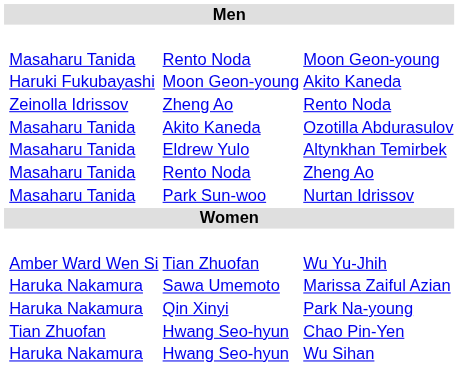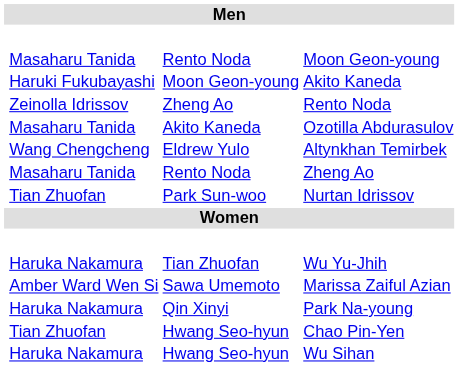Altynkhan Temirbek | column 2: Masaharu Tanida -> Wang Chengcheng
Nurtan Idrissov | column 2: Masaharu Tanida -> Tian Zhuofan
Wu Yu-Jhih | column 2: Amber Ward Wen Si -> Haruka Nakamura
Marissa Zaiful Azian | column 2: Haruka Nakamura -> Amber Ward Wen Si
